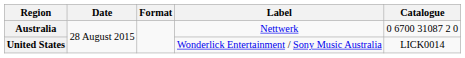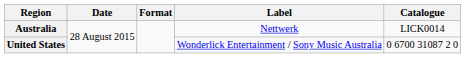Australia | Catalogue: 0 6700 31087 2 0 -> LICK0014
United States | Catalogue: LICK0014 -> 0 6700 31087 2 0
